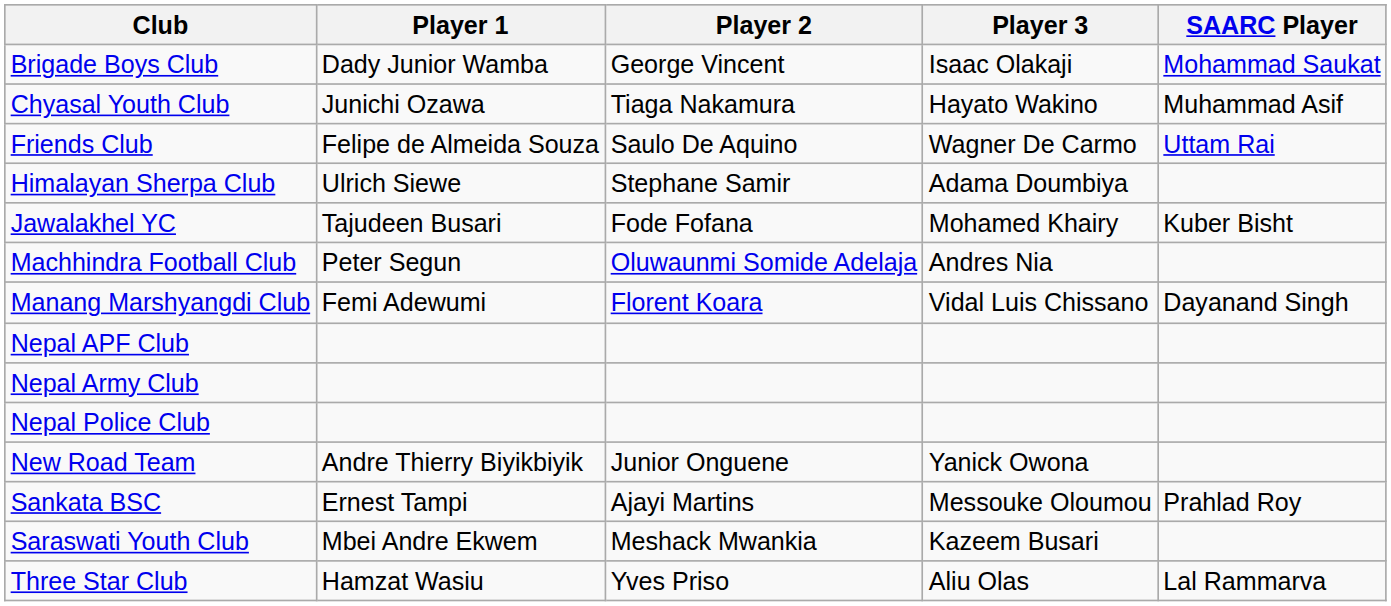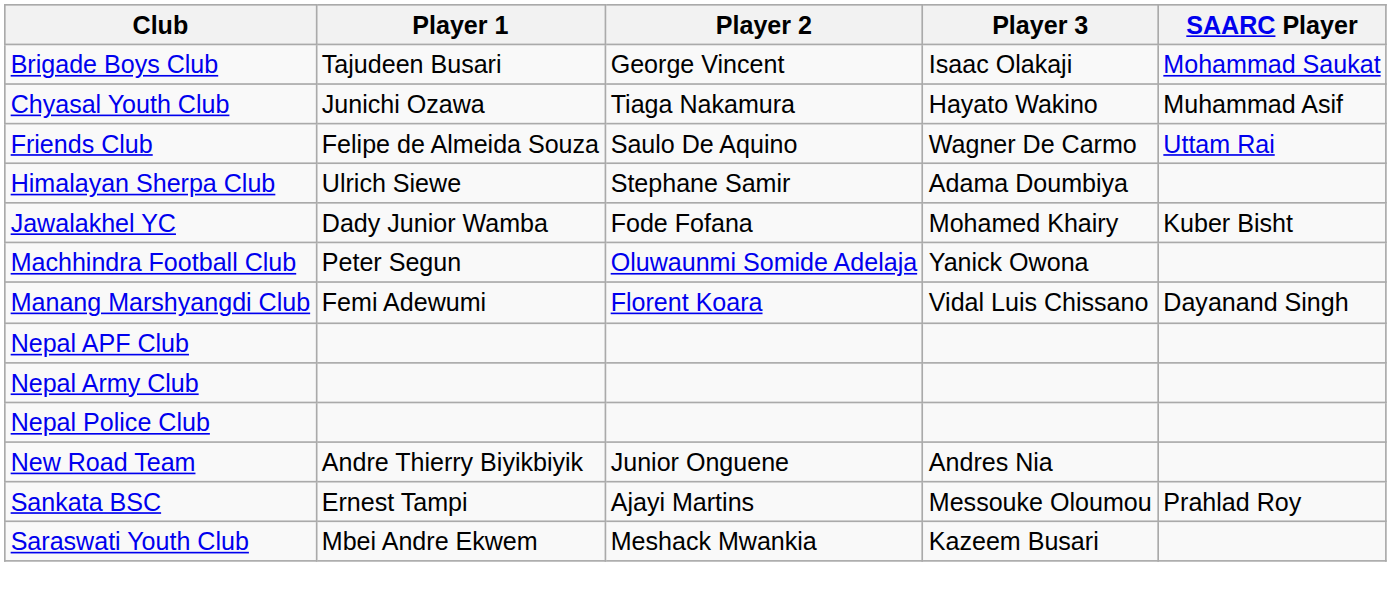Brigade Boys Club | Player 1: Dady Junior Wamba -> Tajudeen Busari
Jawalakhel YC | Player 1: Tajudeen Busari -> Dady Junior Wamba
Machhindra Football Club | Player 3: Andres Nia -> Yanick Owona
New Road Team | Player 3: Yanick Owona -> Andres Nia
- row: Three Star Club | Hamzat Wasiu | Yves Priso | Aliu Olas | Lal Rammarva
